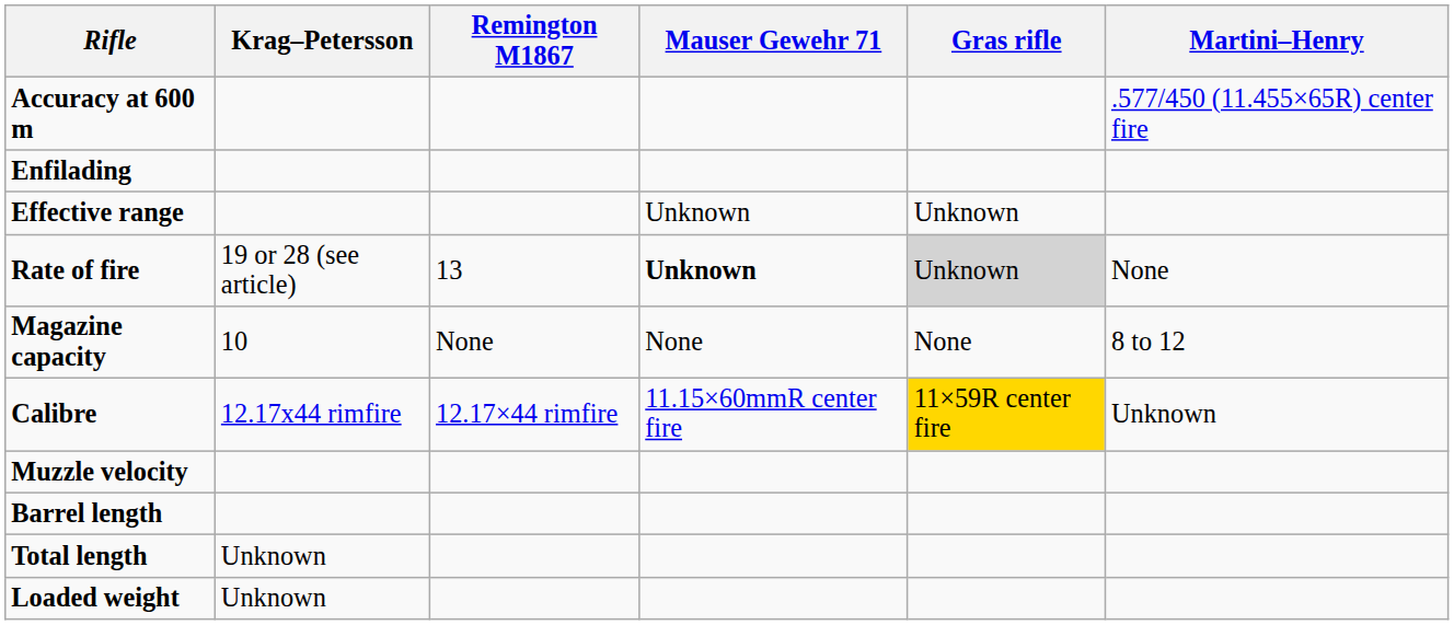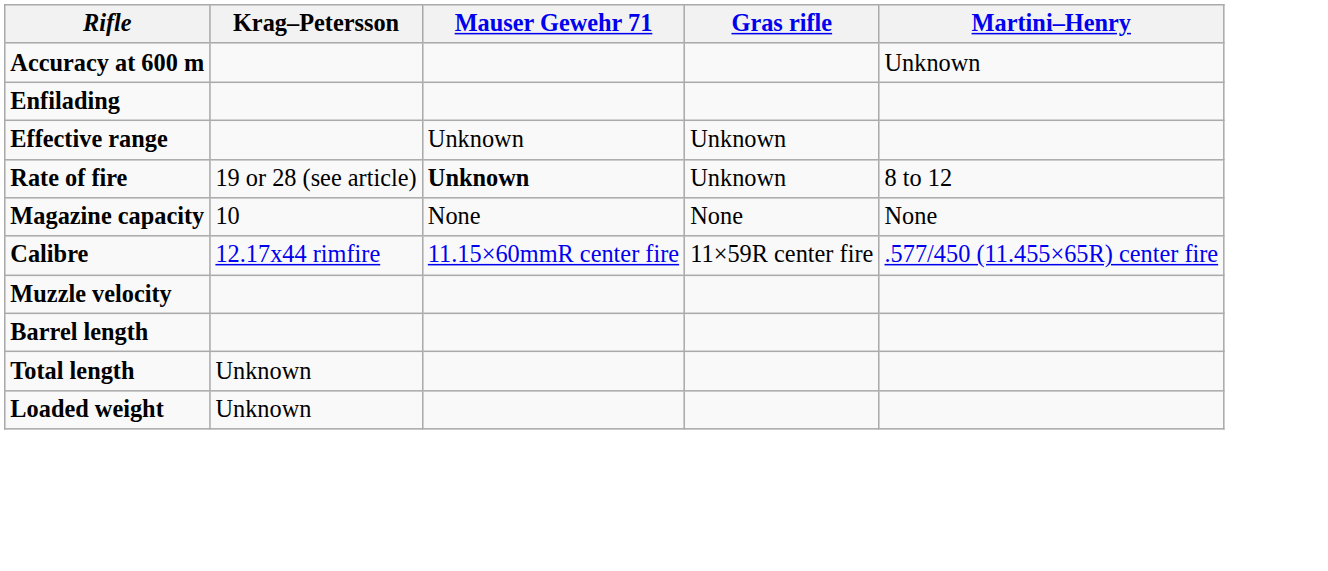- column: Remington M1867 | 13 | None | 12.17×44 rimfire
Accuracy at 600 m | Martini–Henry: .577/450 (11.455×65R) center fire -> Unknown
Rate of fire | Gras rifle: lightgrey background -> no background
Rate of fire | Martini–Henry: None -> 8 to 12
Magazine capacity | Martini–Henry: 8 to 12 -> None
Calibre | Gras rifle: gold background -> no background
Calibre | Martini–Henry: Unknown -> .577/450 (11.455×65R) center fire
